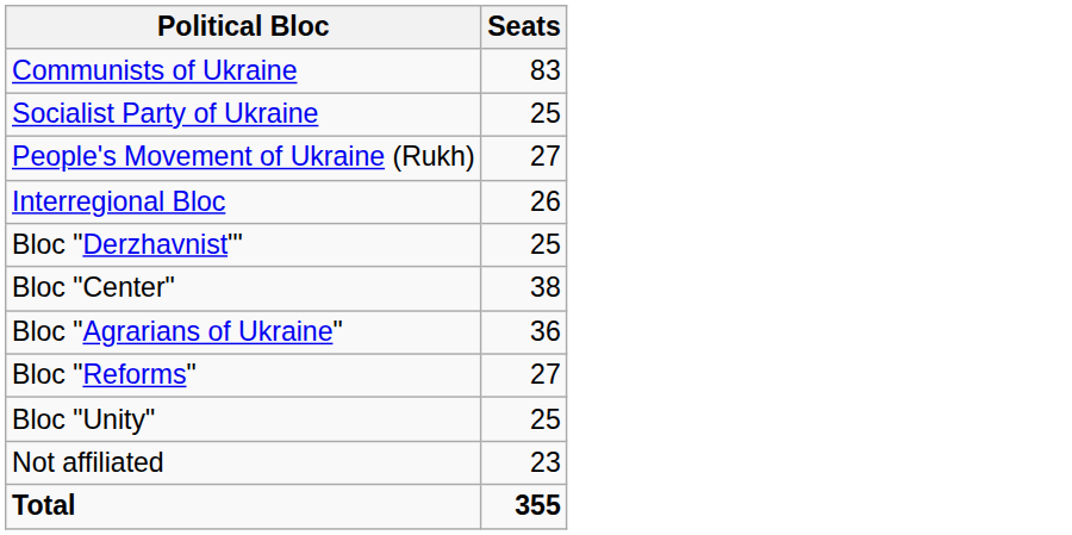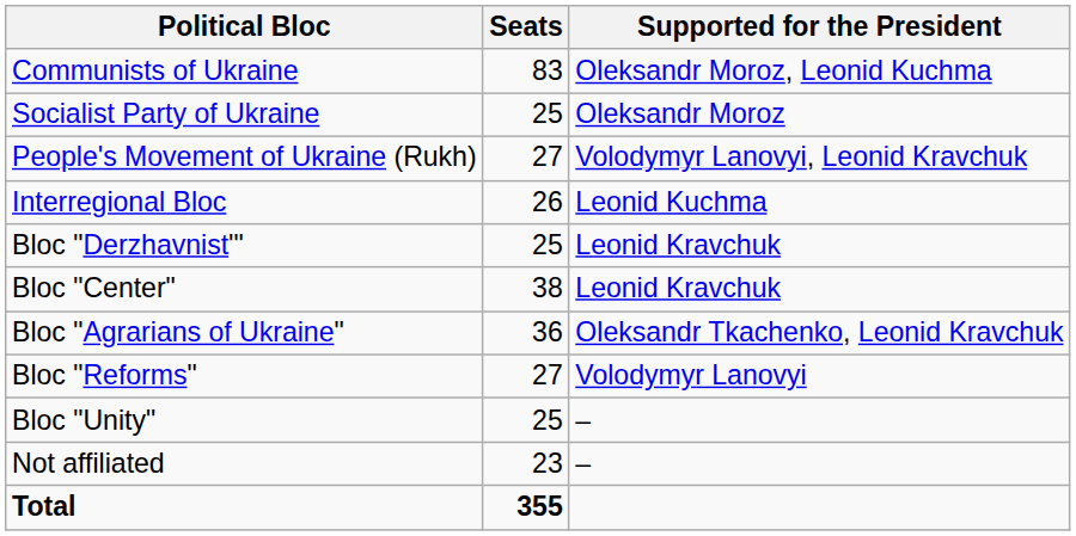+ column: Supported for the President | Oleksandr Moroz, Leonid Kuchma | Oleksandr Moroz | Volodymyr Lanovyi, Leonid Kravchuk | Leonid Kuchma | Leonid Kravchuk | Leonid Kravchuk | Oleksandr Tkachenko, Leonid Kravchuk | Volodymyr Lanovyi | – | –
